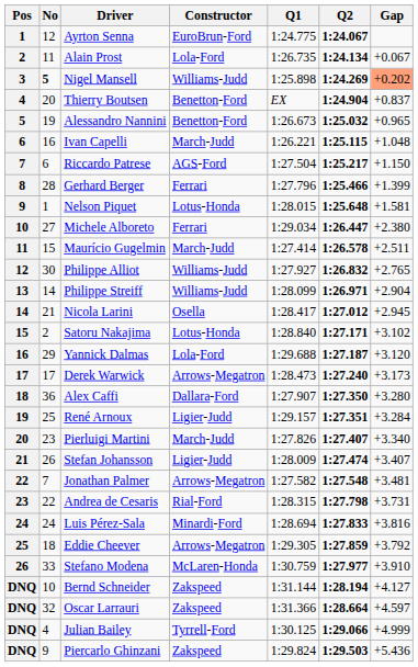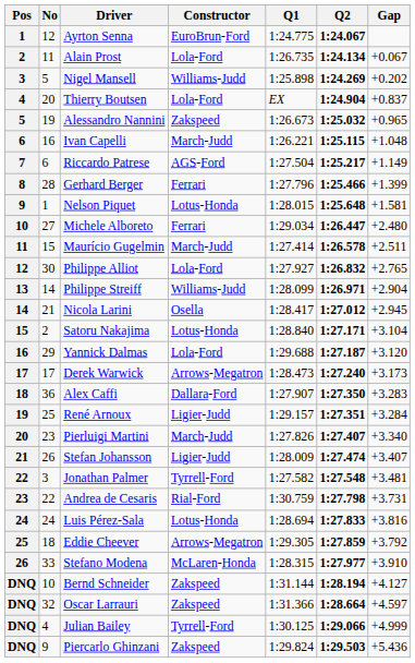Nigel Mansell | No: bold -> normal
Nigel Mansell | Gap: lightsalmon background -> no background
Thierry Boutsen | Constructor: Benetton-Ford -> Lola-Ford
Alessandro Nannini | Constructor: Benetton-Ford -> Zakspeed
Riccardo Patrese | Gap: +1.150 -> +1.149
Michele Alboreto | Gap: +2.380 -> +2.480
Philippe Alliot | Constructor: Williams-Judd -> Lola-Ford
Satoru Nakajima | Gap: +3.102 -> +3.104
Alex Caffi | Gap: +3.280 -> +3.283
Jonathan Palmer | No: 7 -> 3
Jonathan Palmer | Constructor: Arrows-Megatron -> Tyrrell-Ford
Andrea de Cesaris | Q1: 1:28.315 -> 1:30.759
Luis Pérez-Sala | Constructor: Minardi-Ford -> Lotus-Honda
Stefano Modena | Q1: 1:30.759 -> 1:28.315
